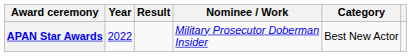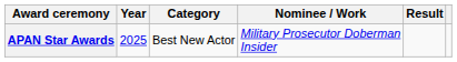columns swapped: Category <-> Result
APAN Star Awards | Year: 2022 -> 2025
